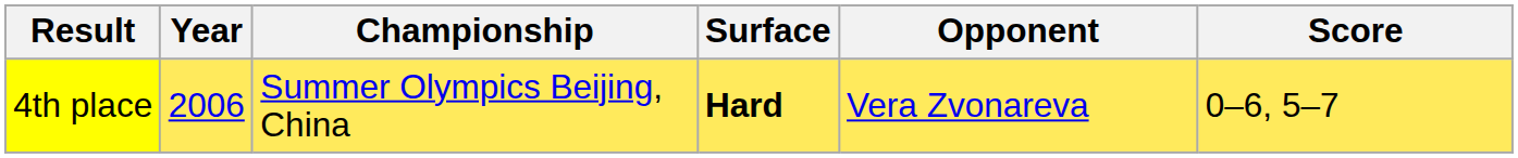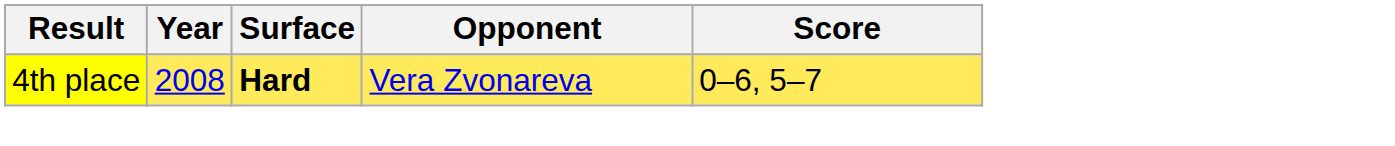- column: Championship | Summer Olympics Beijing, China
4th place | Year: 2006 -> 2008
